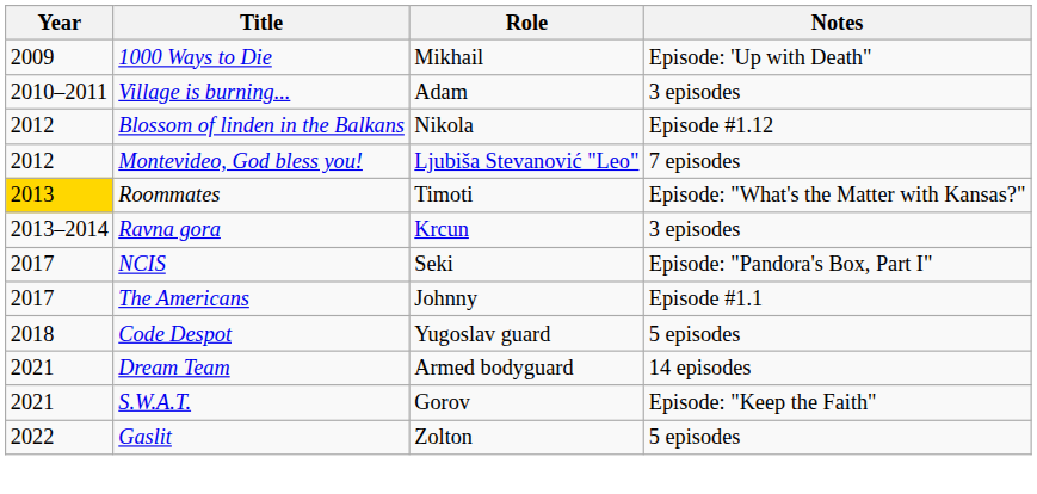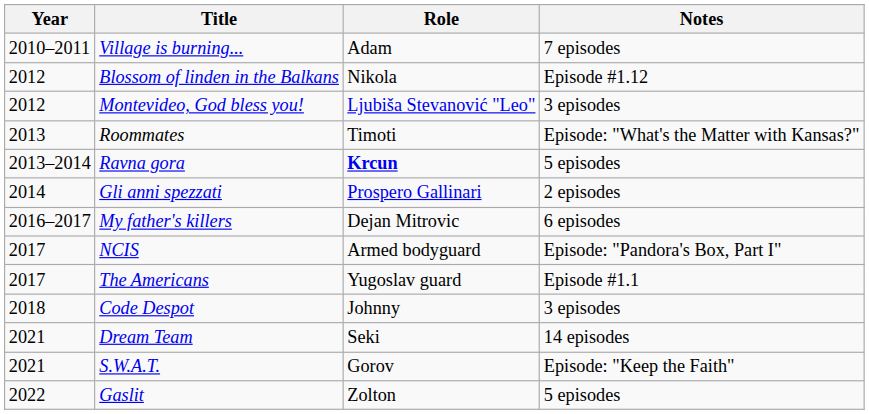- row: 2009 | 1000 Ways to Die | Mikhail | Episode: 'Up with Death"
Village is burning... | Notes: 3 episodes -> 7 episodes
Montevideo, God bless you! | Notes: 7 episodes -> 3 episodes
Roommates | Year: gold background -> no background
Ravna gora | Role: normal -> bold
Ravna gora | Notes: 3 episodes -> 5 episodes
+ row: 2014 | Gli anni spezzati | Prospero Gallinari | 2 episodes
+ row: 2016–2017 | My father's killers | Dejan Mitrovic | 6 episodes
NCIS | Role: Seki -> Armed bodyguard
The Americans | Role: Johnny -> Yugoslav guard
Code Despot | Role: Yugoslav guard -> Johnny
Code Despot | Notes: 5 episodes -> 3 episodes
Dream Team | Role: Armed bodyguard -> Seki
